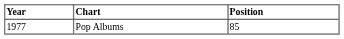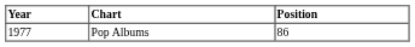Pop Albums | Position: 85 -> 86
